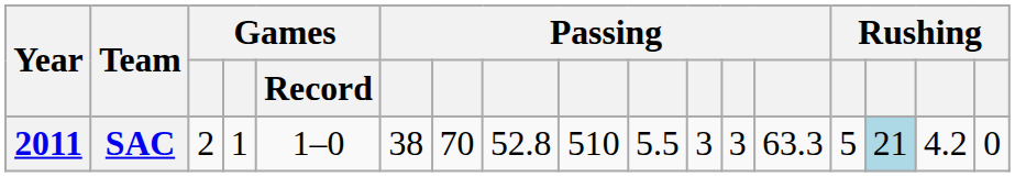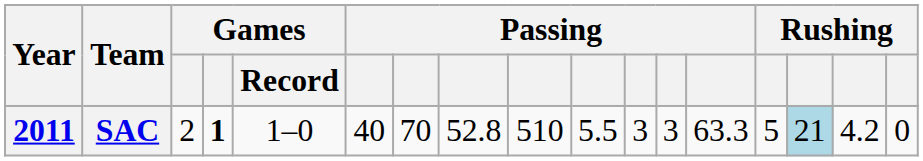SAC | column 4: normal -> bold
SAC | column 6: 38 -> 40
